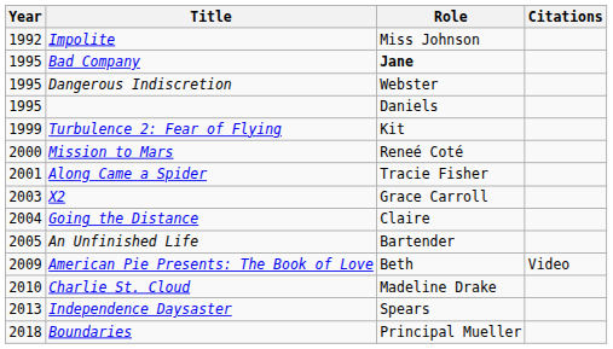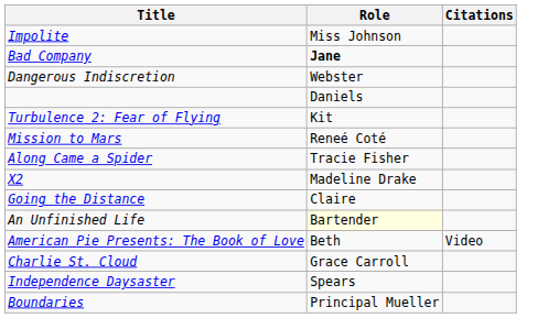- column: Year | 1992 | 1995 | 1995 | 1995 | 1999 | 2000 | 2001 | 2003 | 2004 | 2005 | 2009 | 2010 | 2013 | 2018
X2 | Role: Grace Carroll -> Madeline Drake
An Unfinished Life | Role: no background -> lightyellow background
Charlie St. Cloud | Role: Madeline Drake -> Grace Carroll
